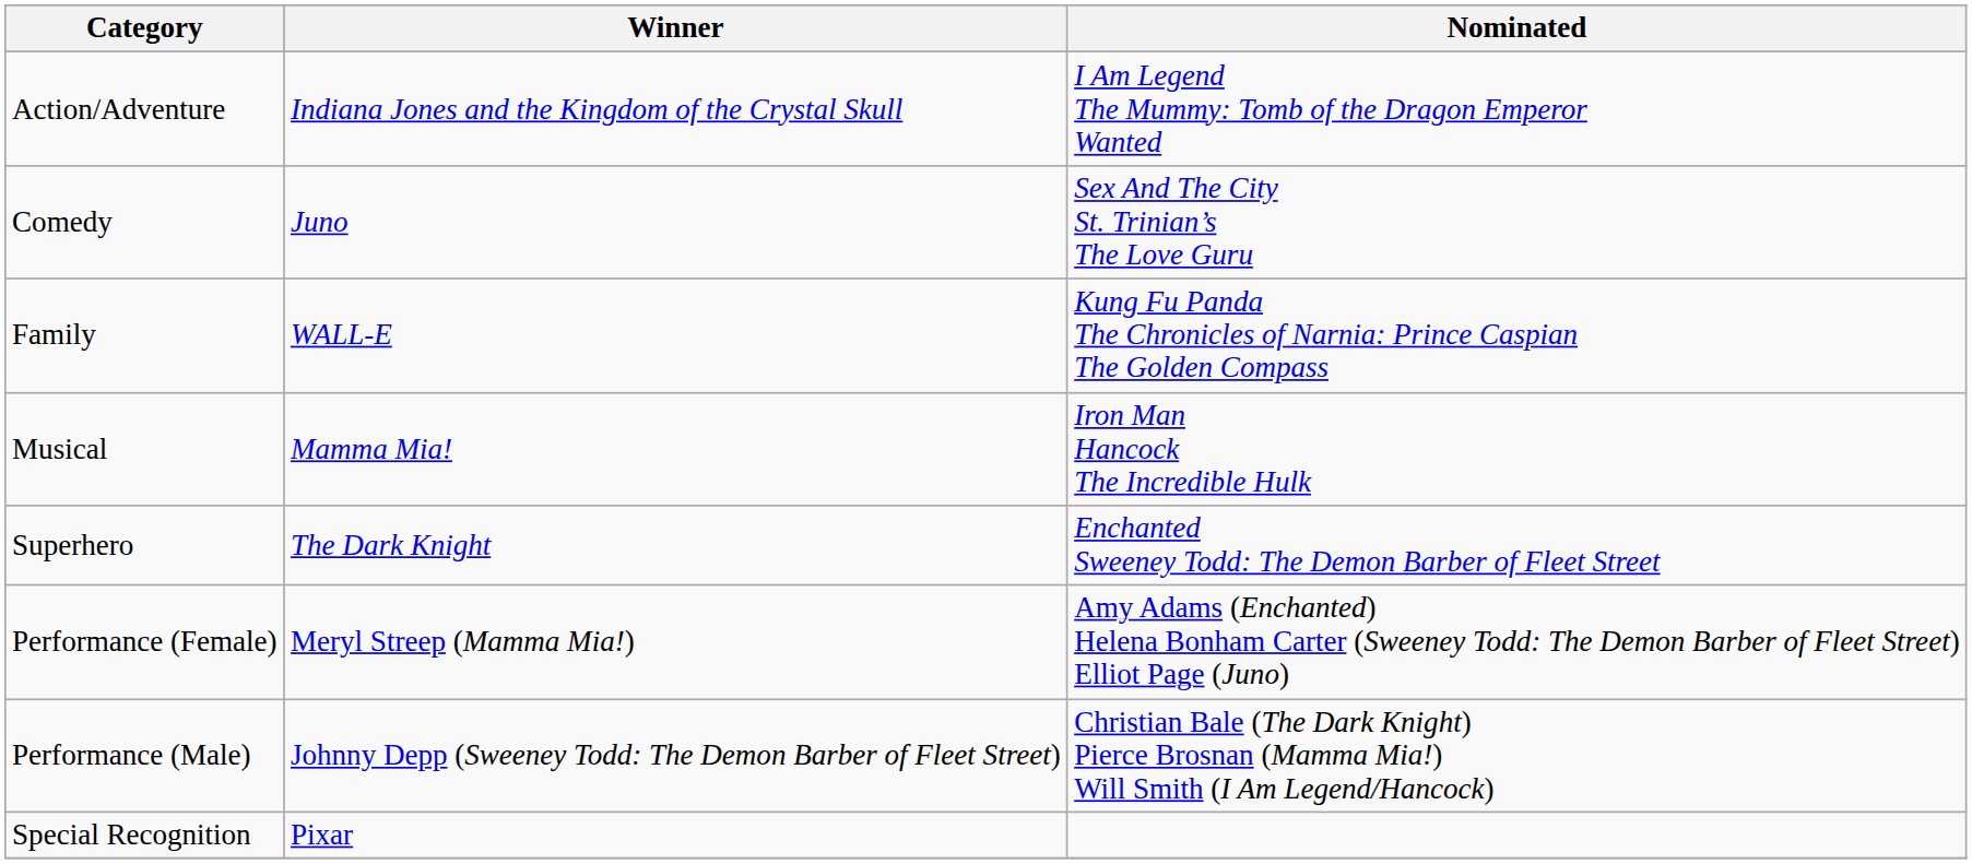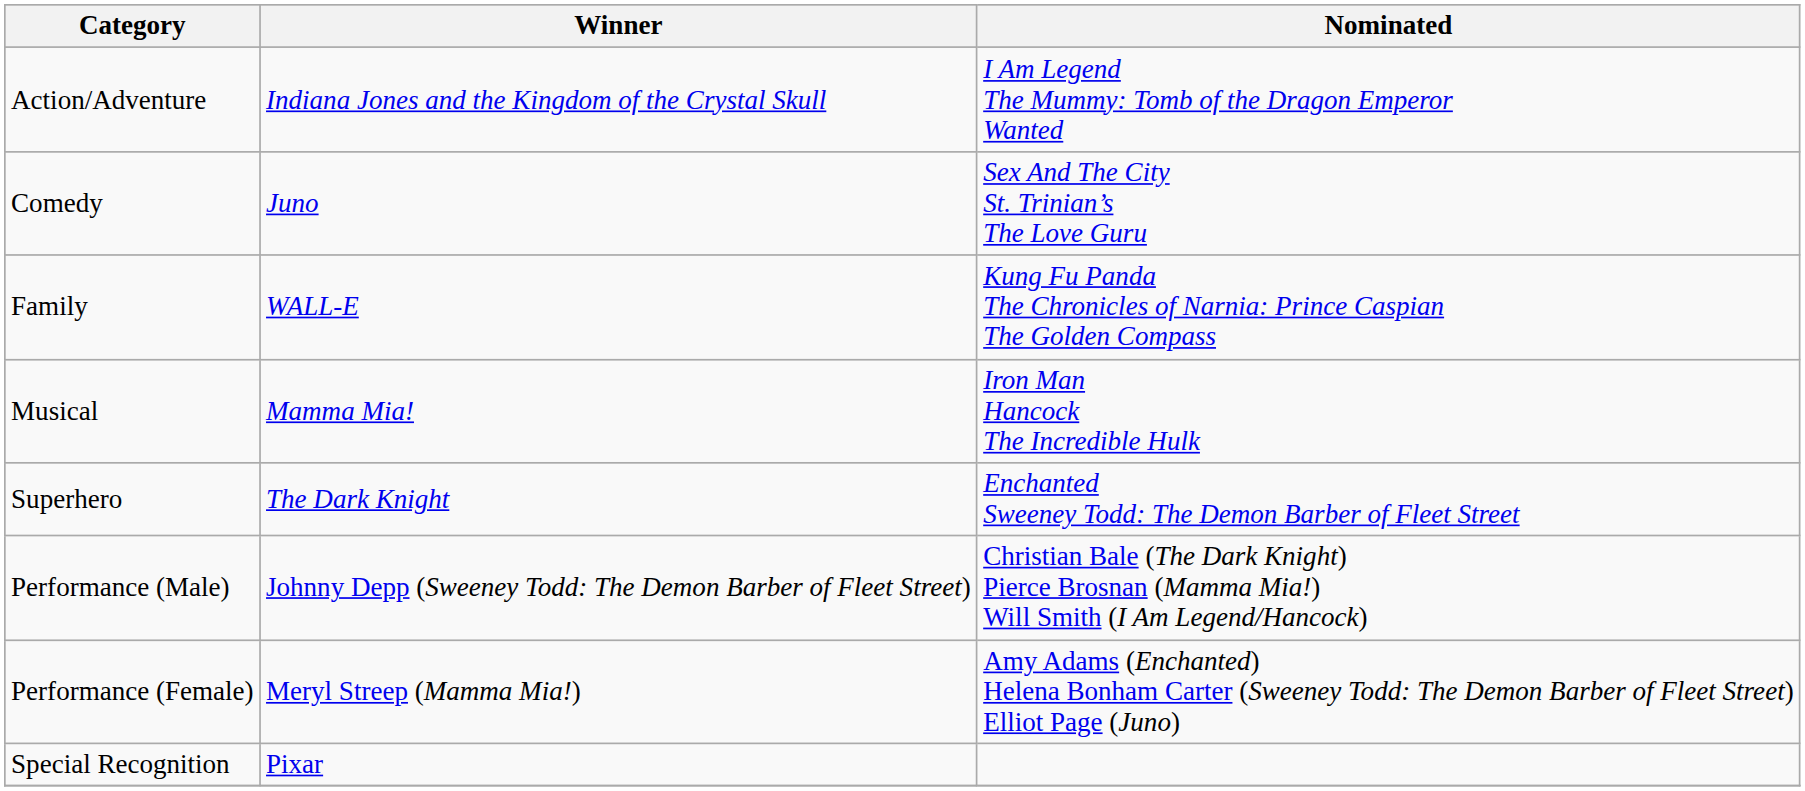rows swapped: Performance (Male) <-> Performance (Female)
